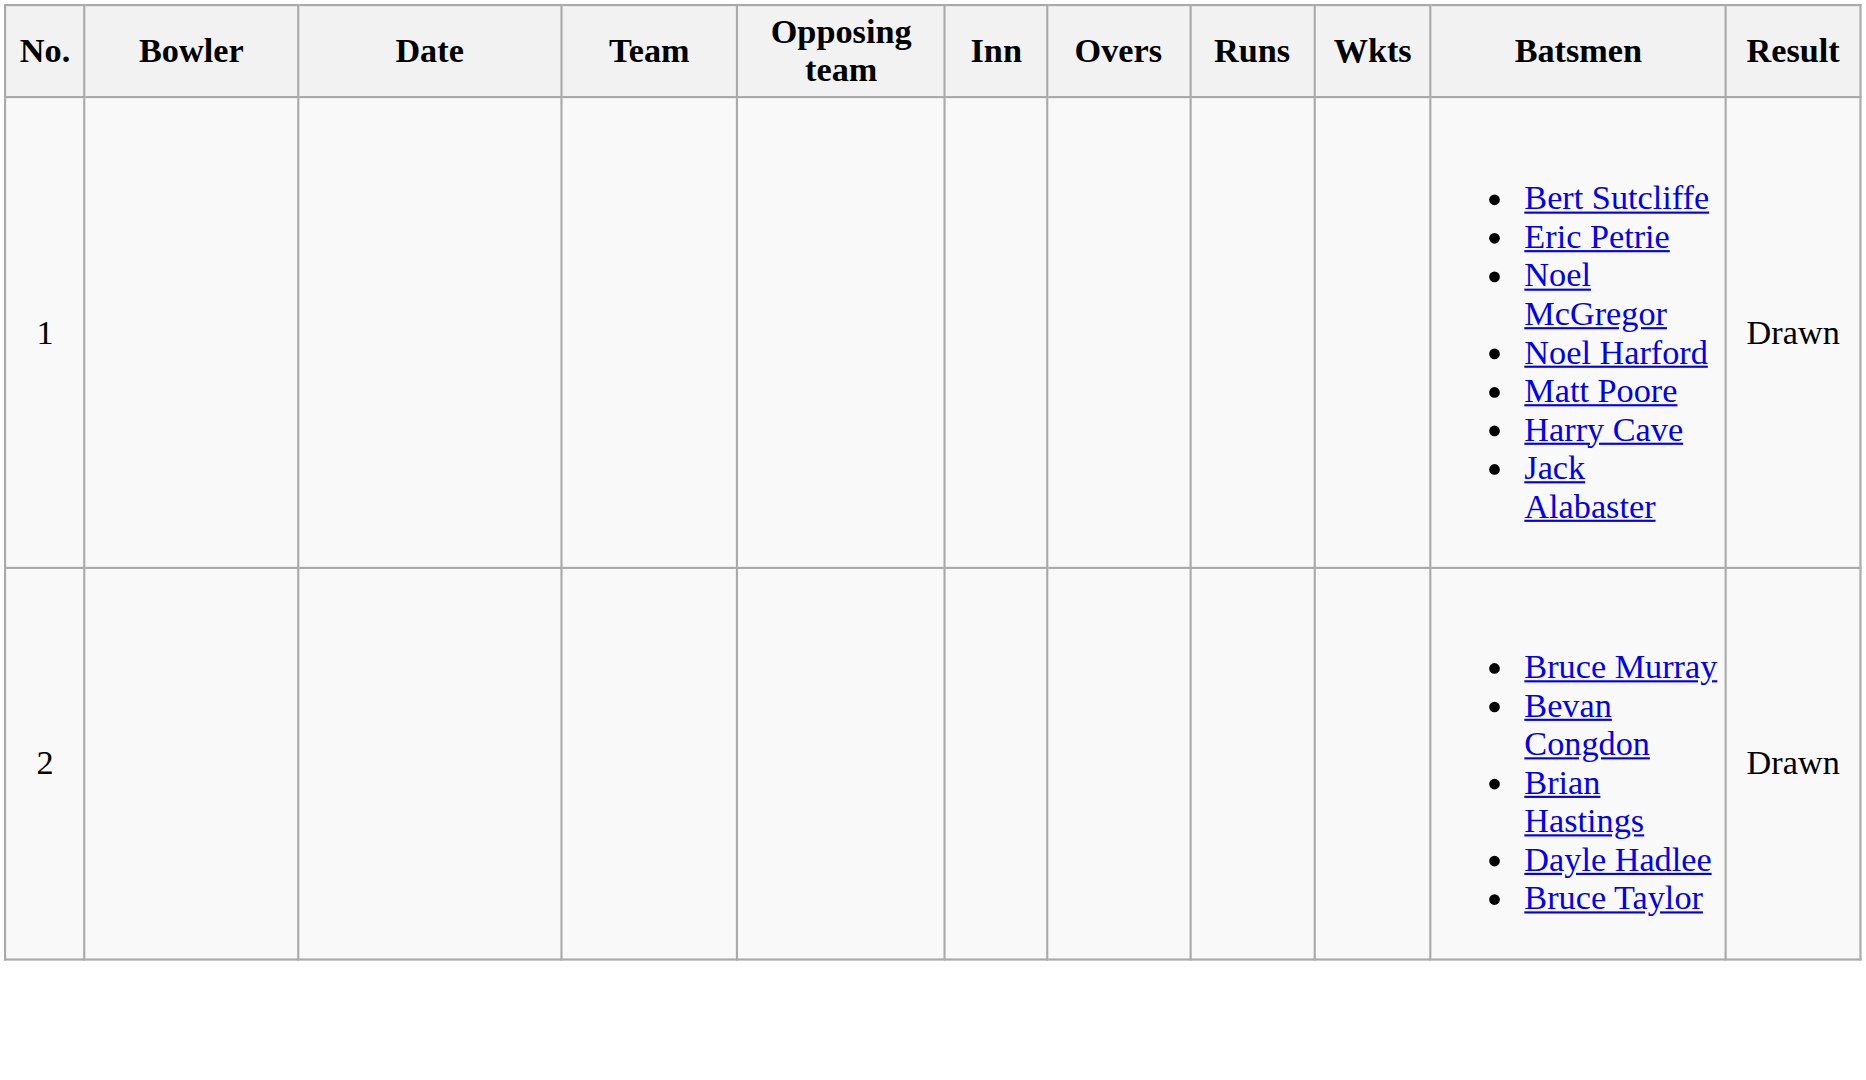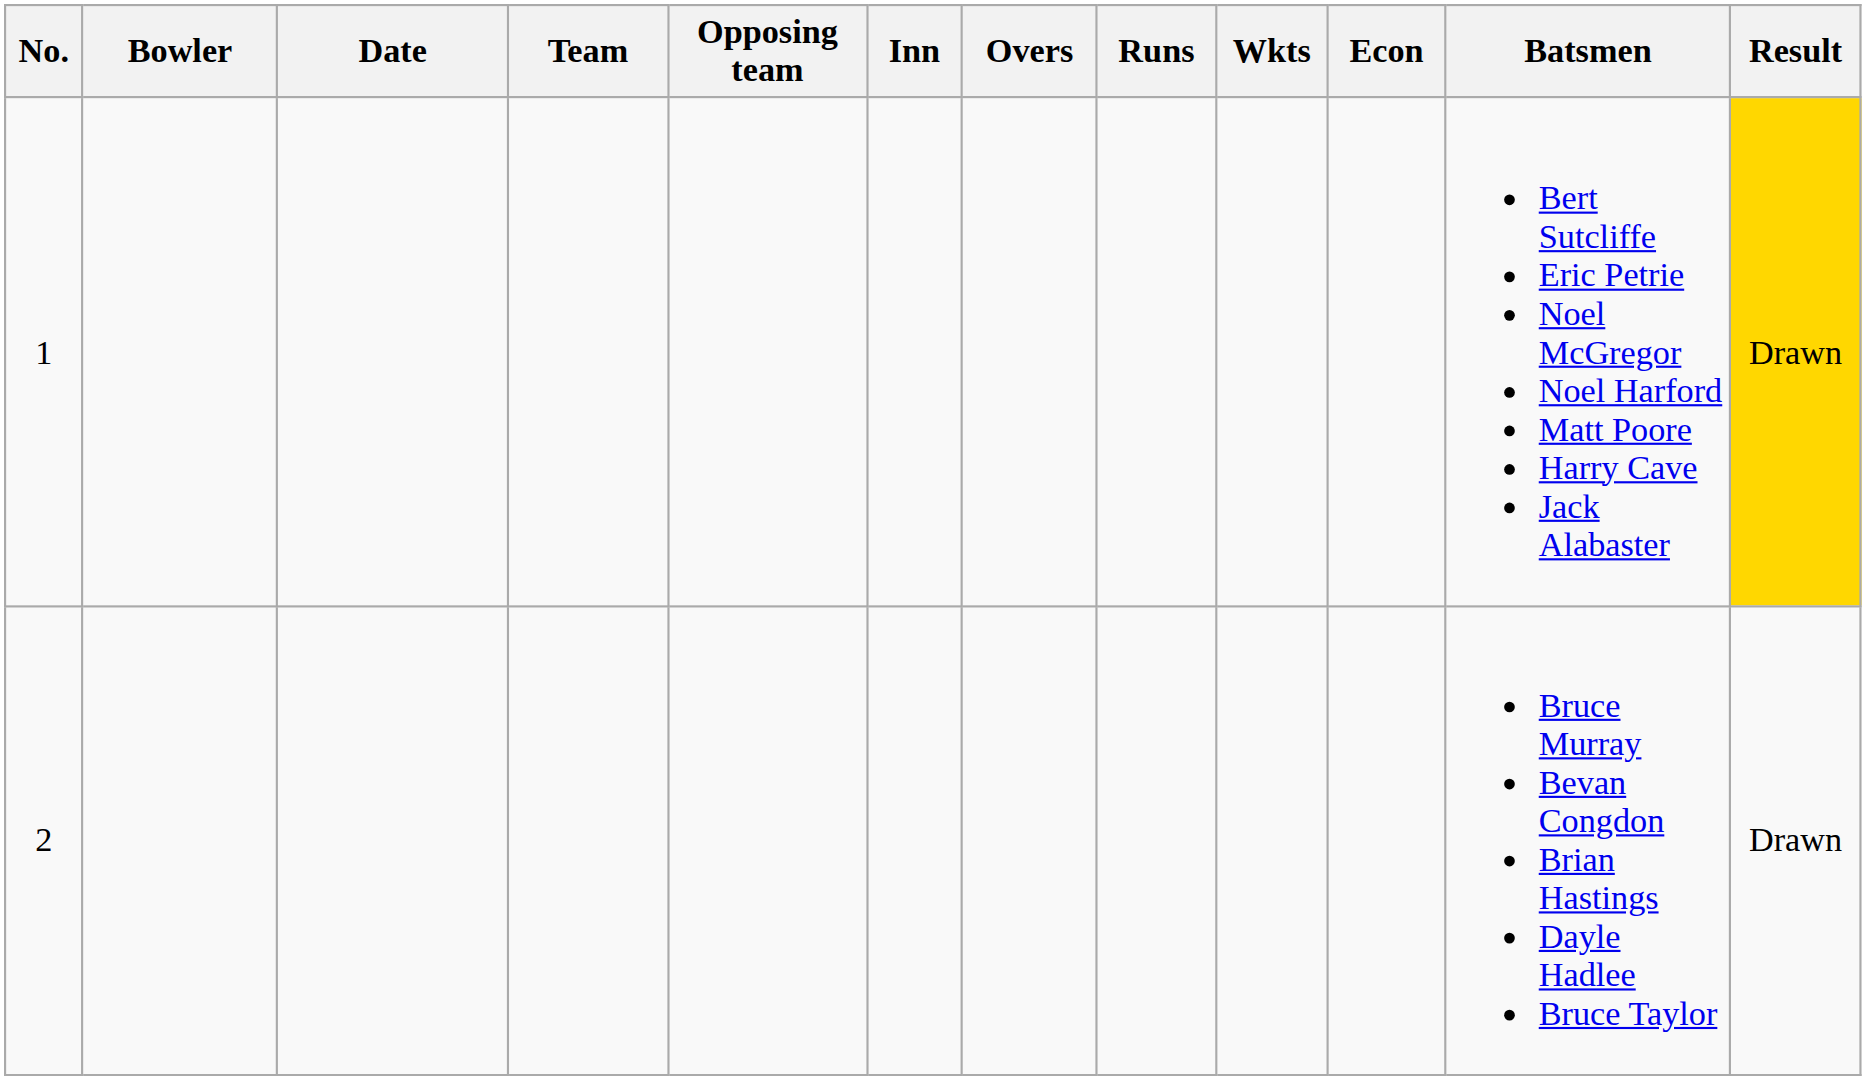+ column: Econ
1 | Result: no background -> gold background
